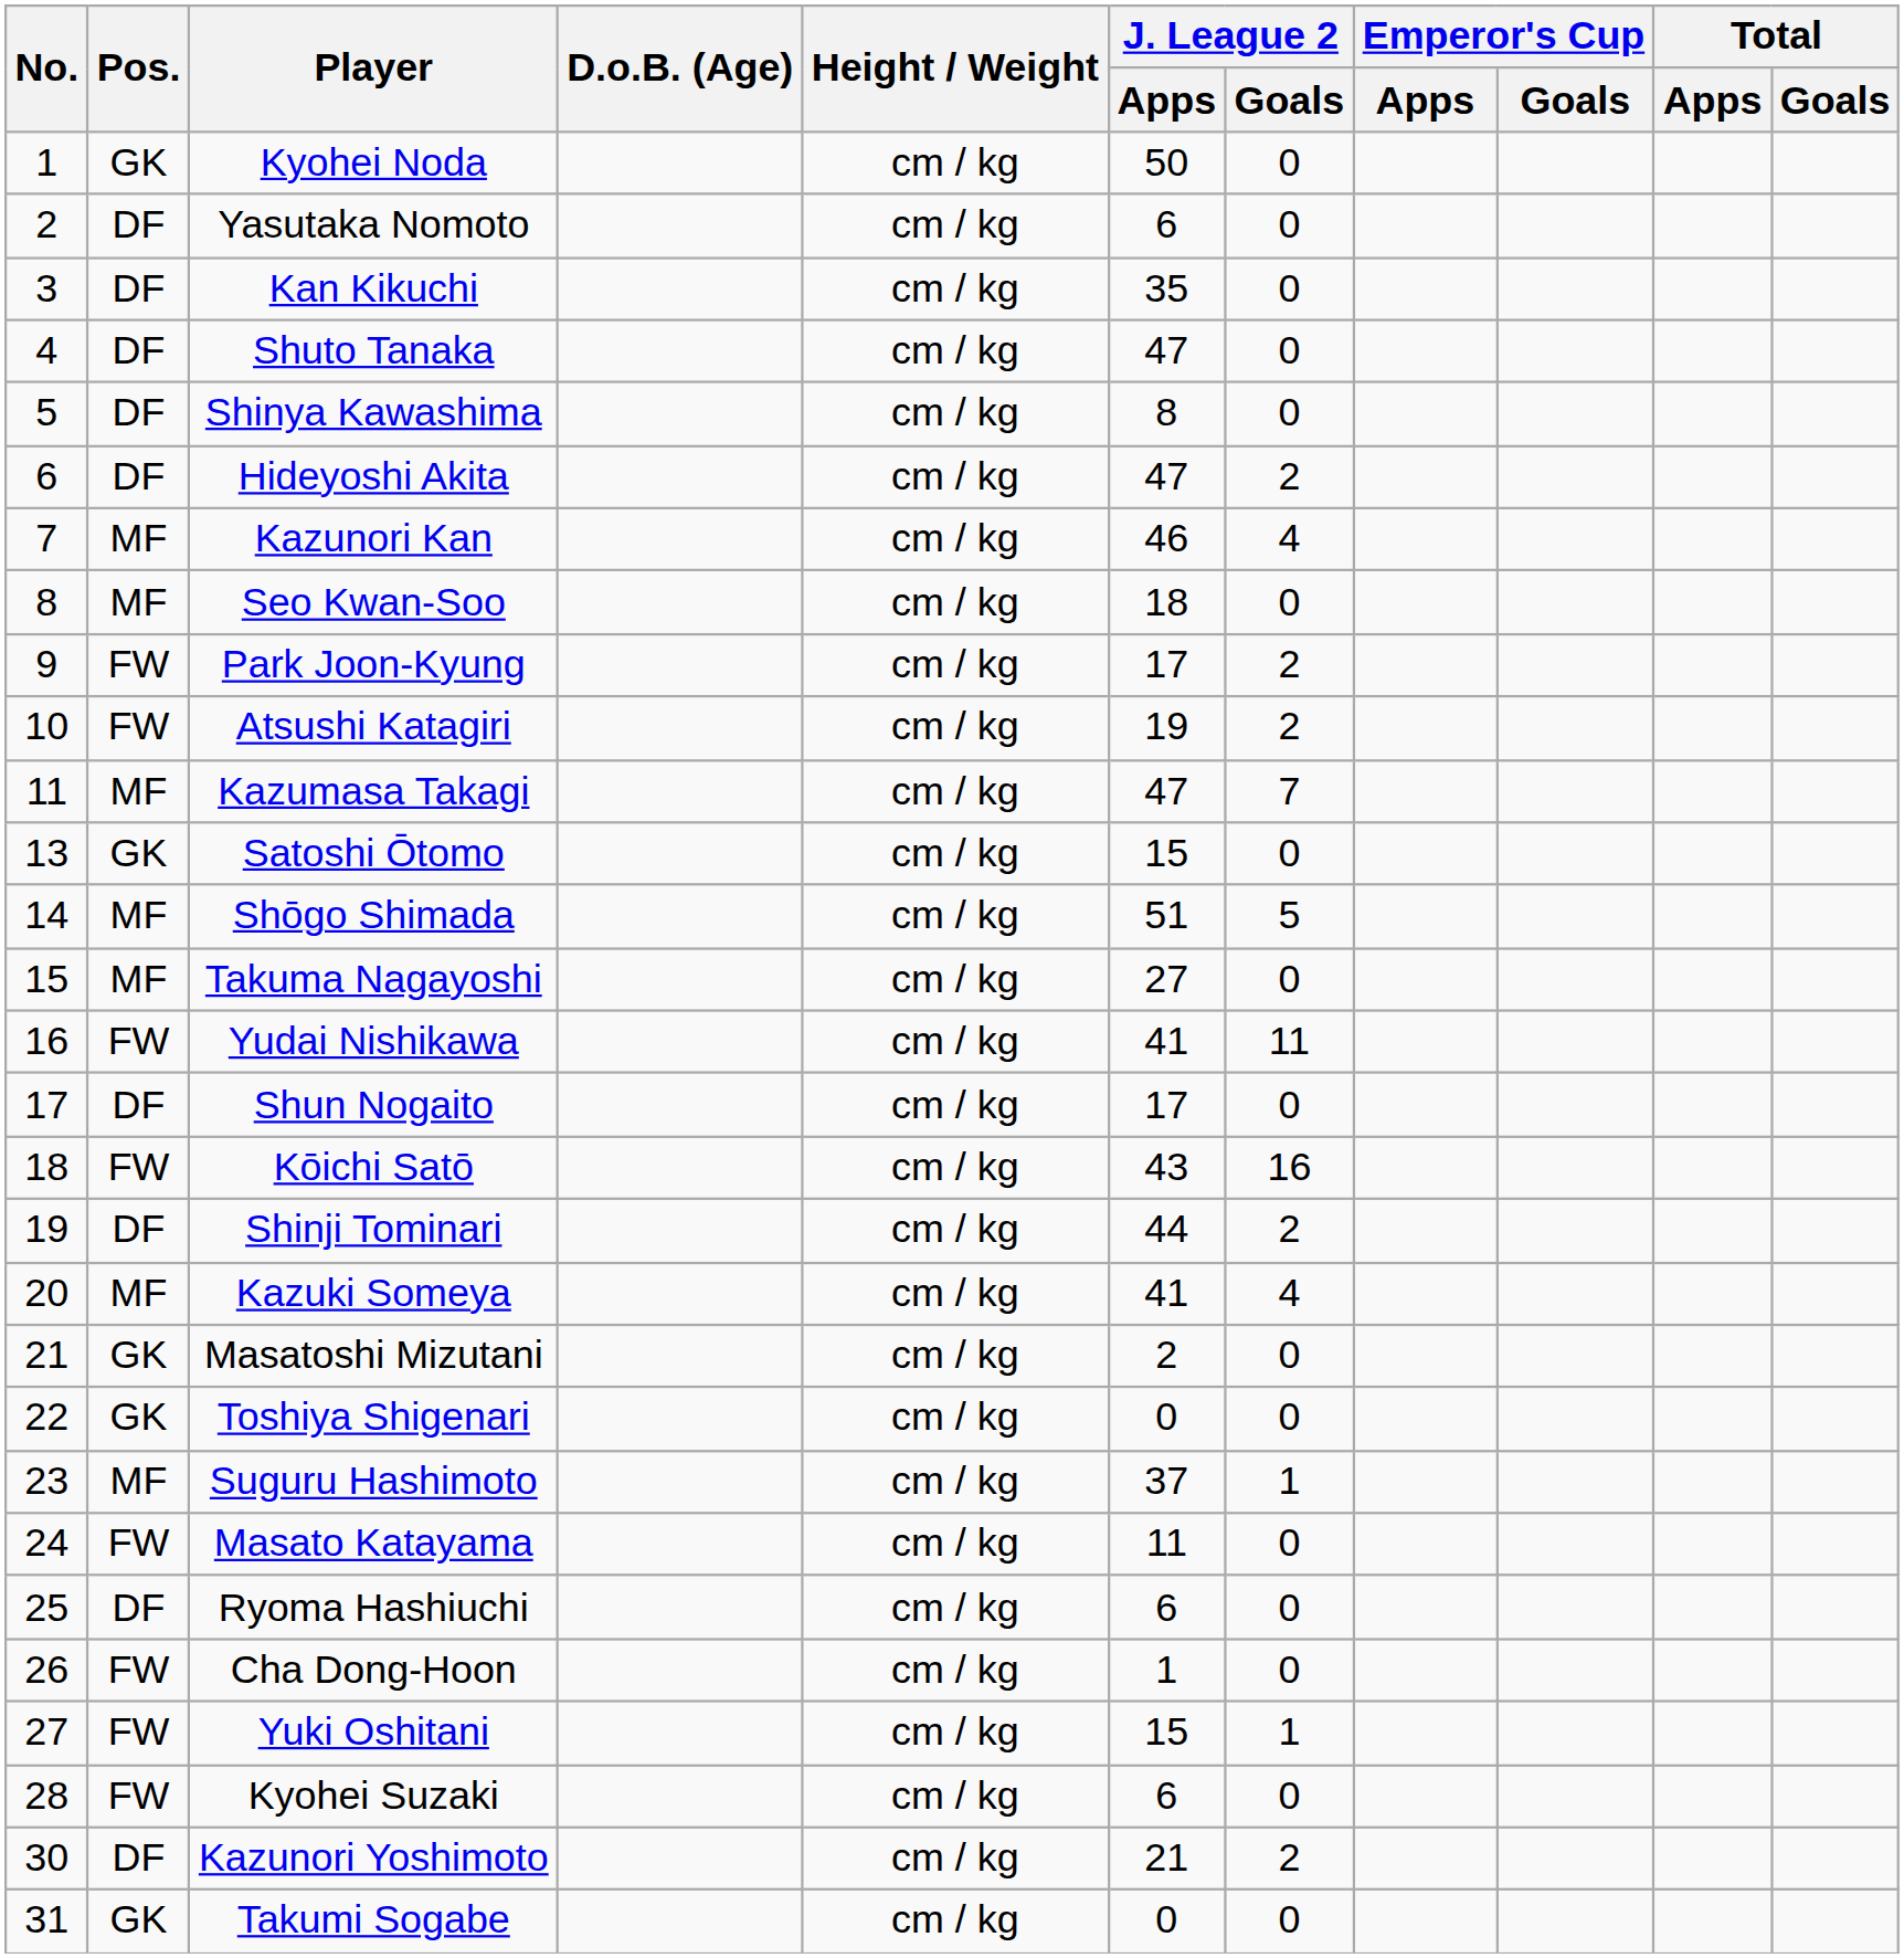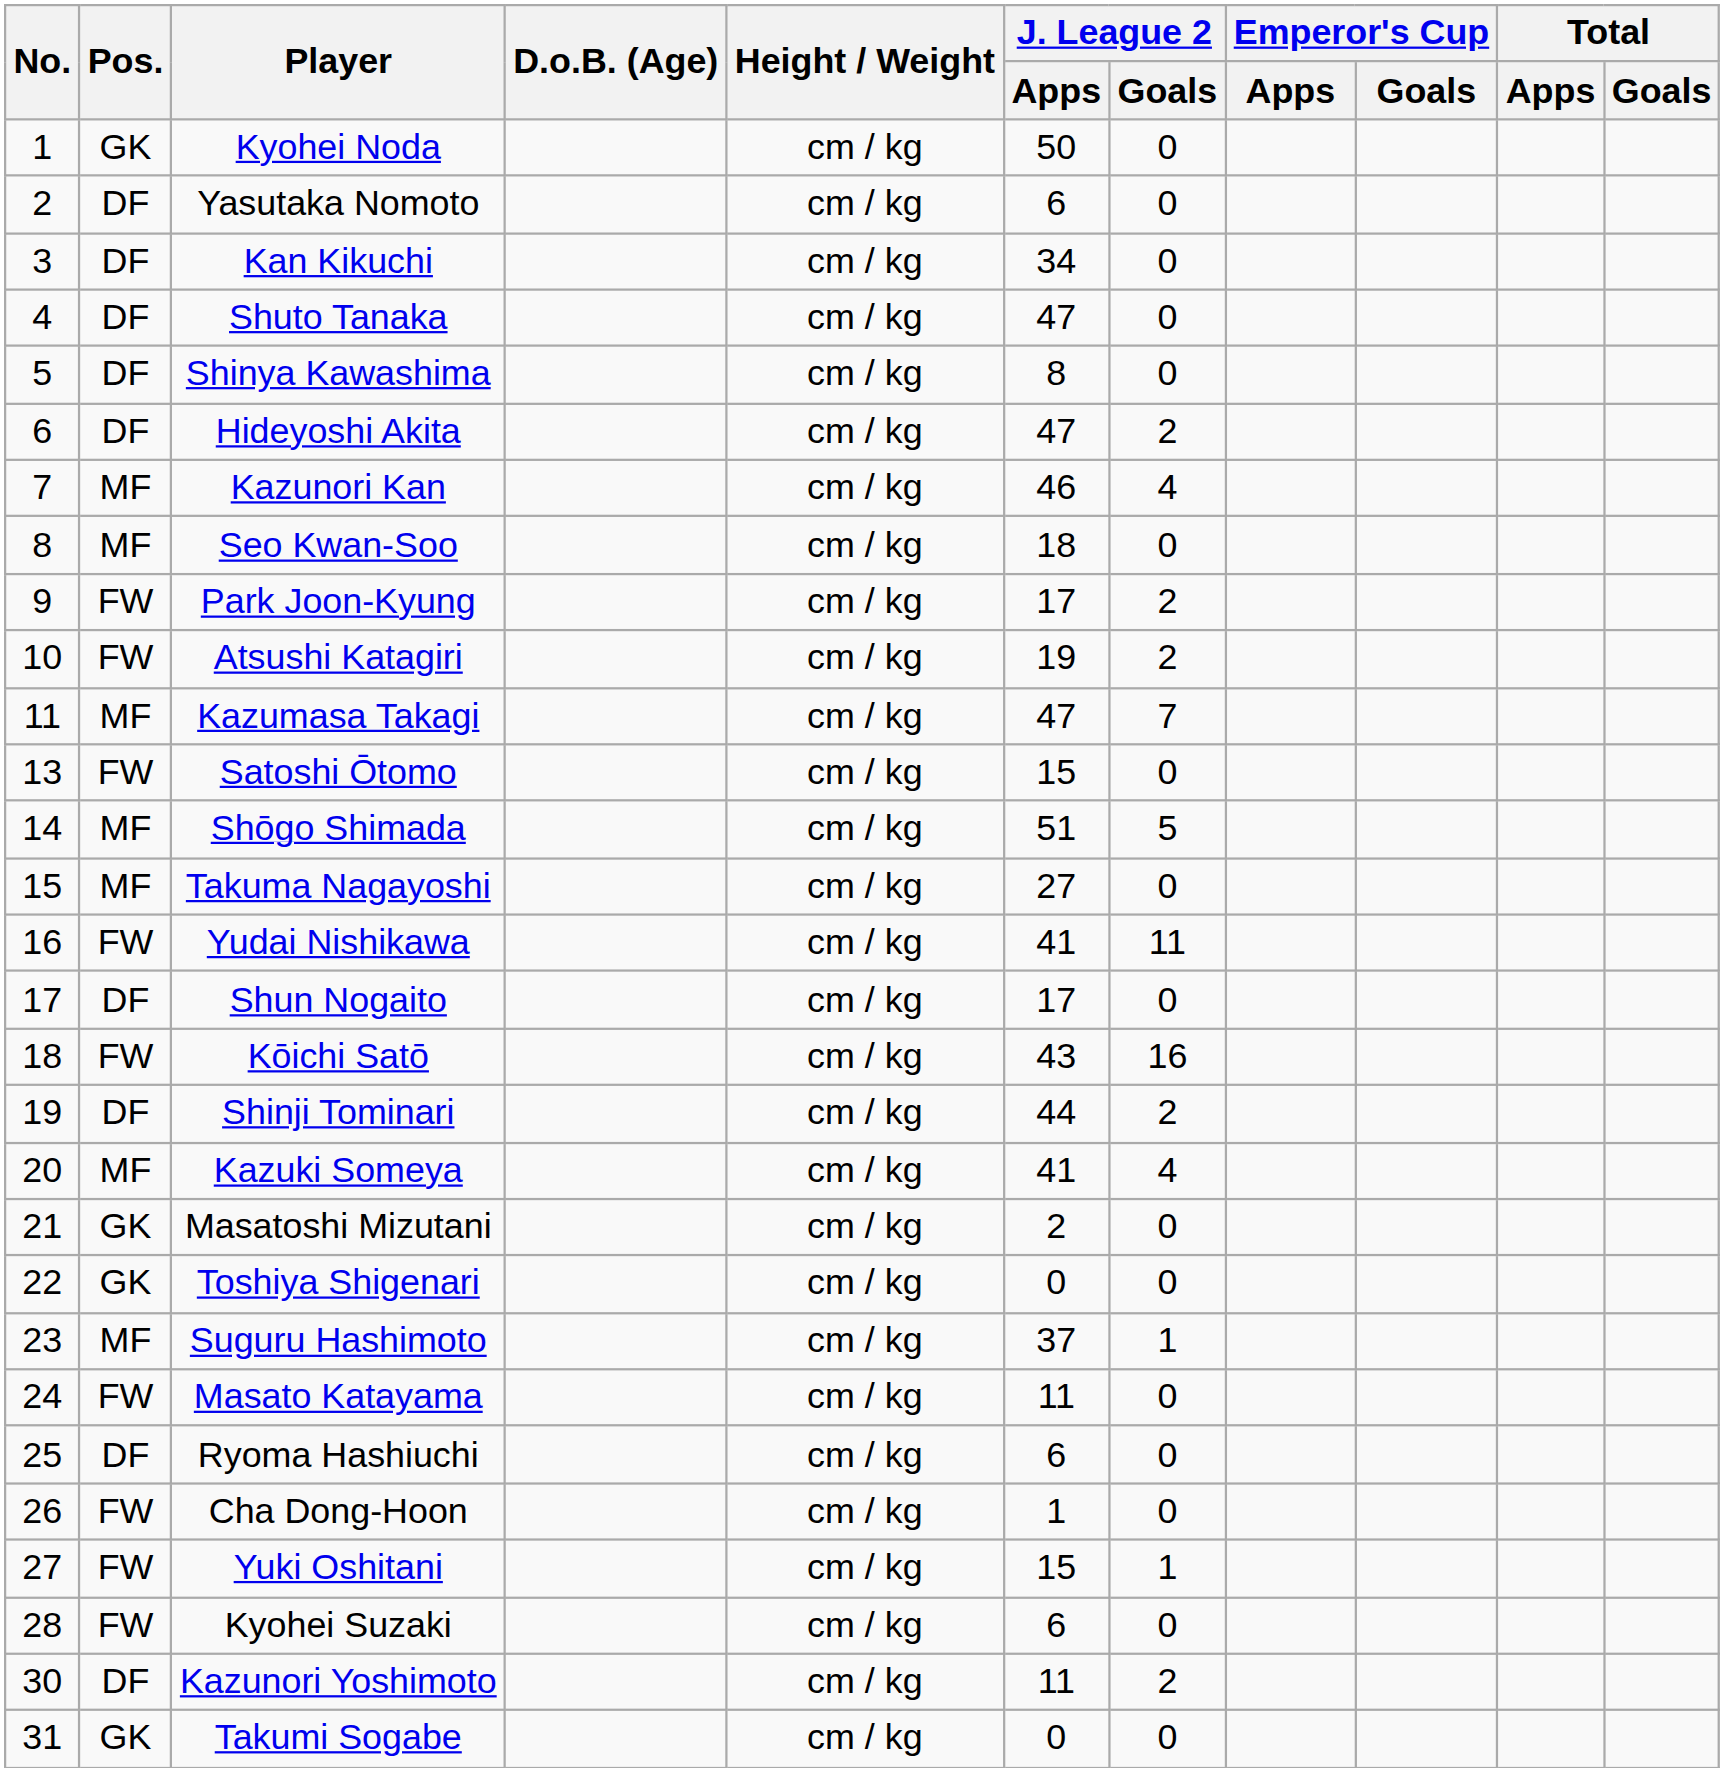Kan Kikuchi | J. League 2 / Apps: 35 -> 34
Satoshi Ōtomo | Pos.: GK -> FW
Kazunori Yoshimoto | J. League 2 / Apps: 21 -> 11
